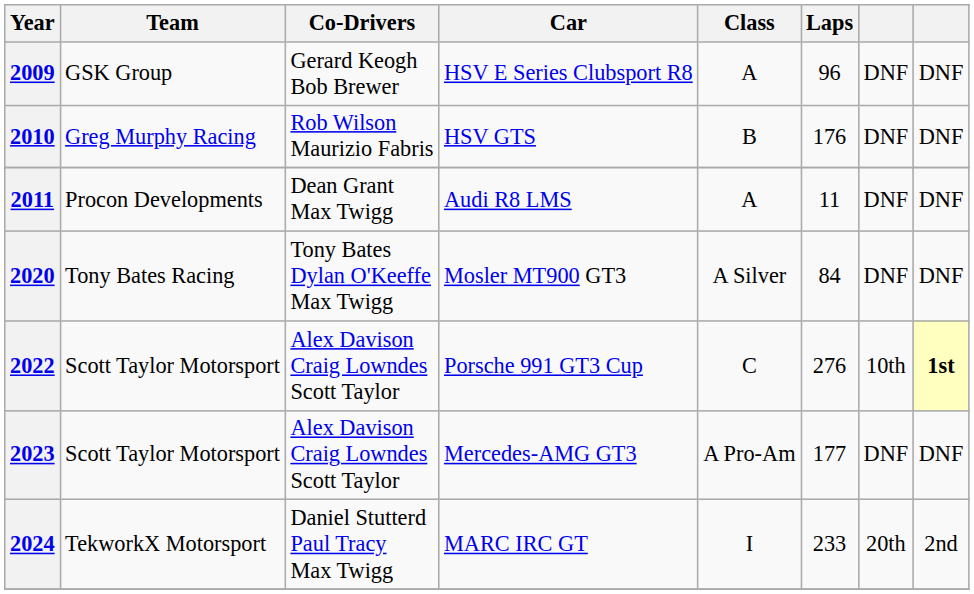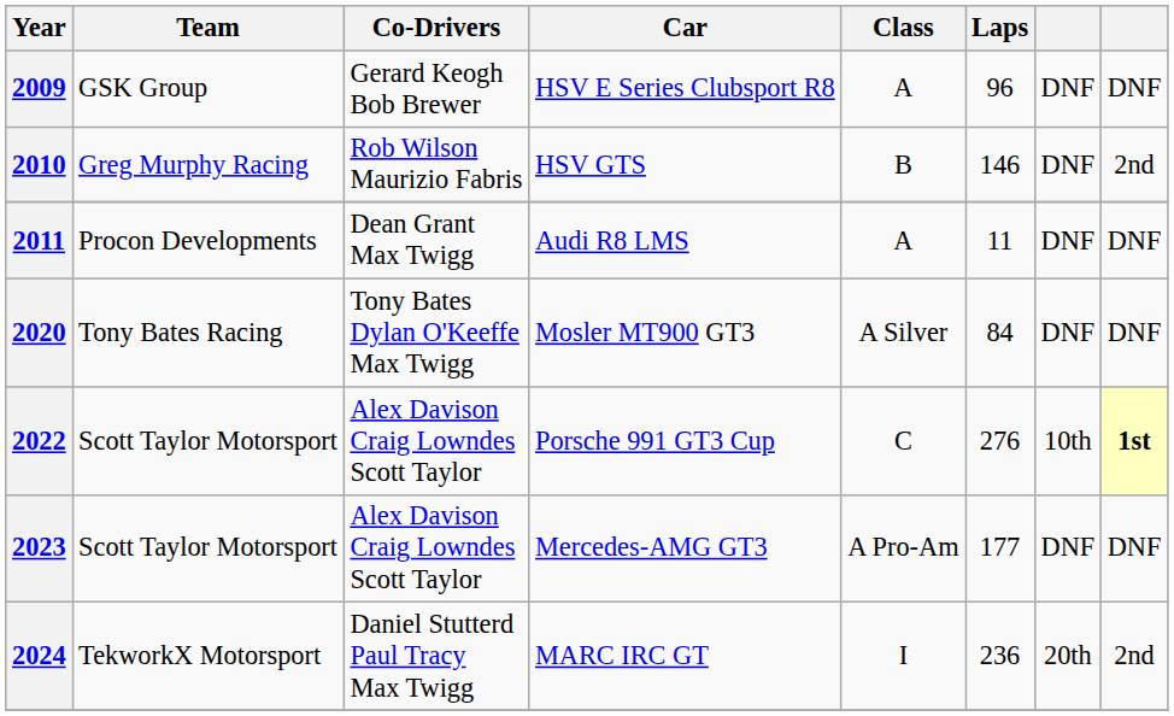2010 | Laps: 176 -> 146
2010 | column 8: DNF -> 2nd
2024 | Laps: 233 -> 236
